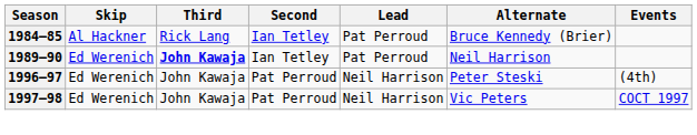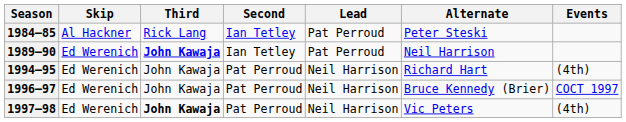1984–85 | Alternate: Bruce Kennedy (Brier) -> Peter Steski
+ row: 1994–95 | Ed Werenich | John Kawaja | Pat Perroud | Neil Harrison | Richard Hart | (4th)
1996–97 | Alternate: Peter Steski -> Bruce Kennedy (Brier)
1996–97 | Events: (4th) -> COCT 1997
1997–98 | Third: normal -> bold
1997–98 | Events: COCT 1997 -> (4th)
